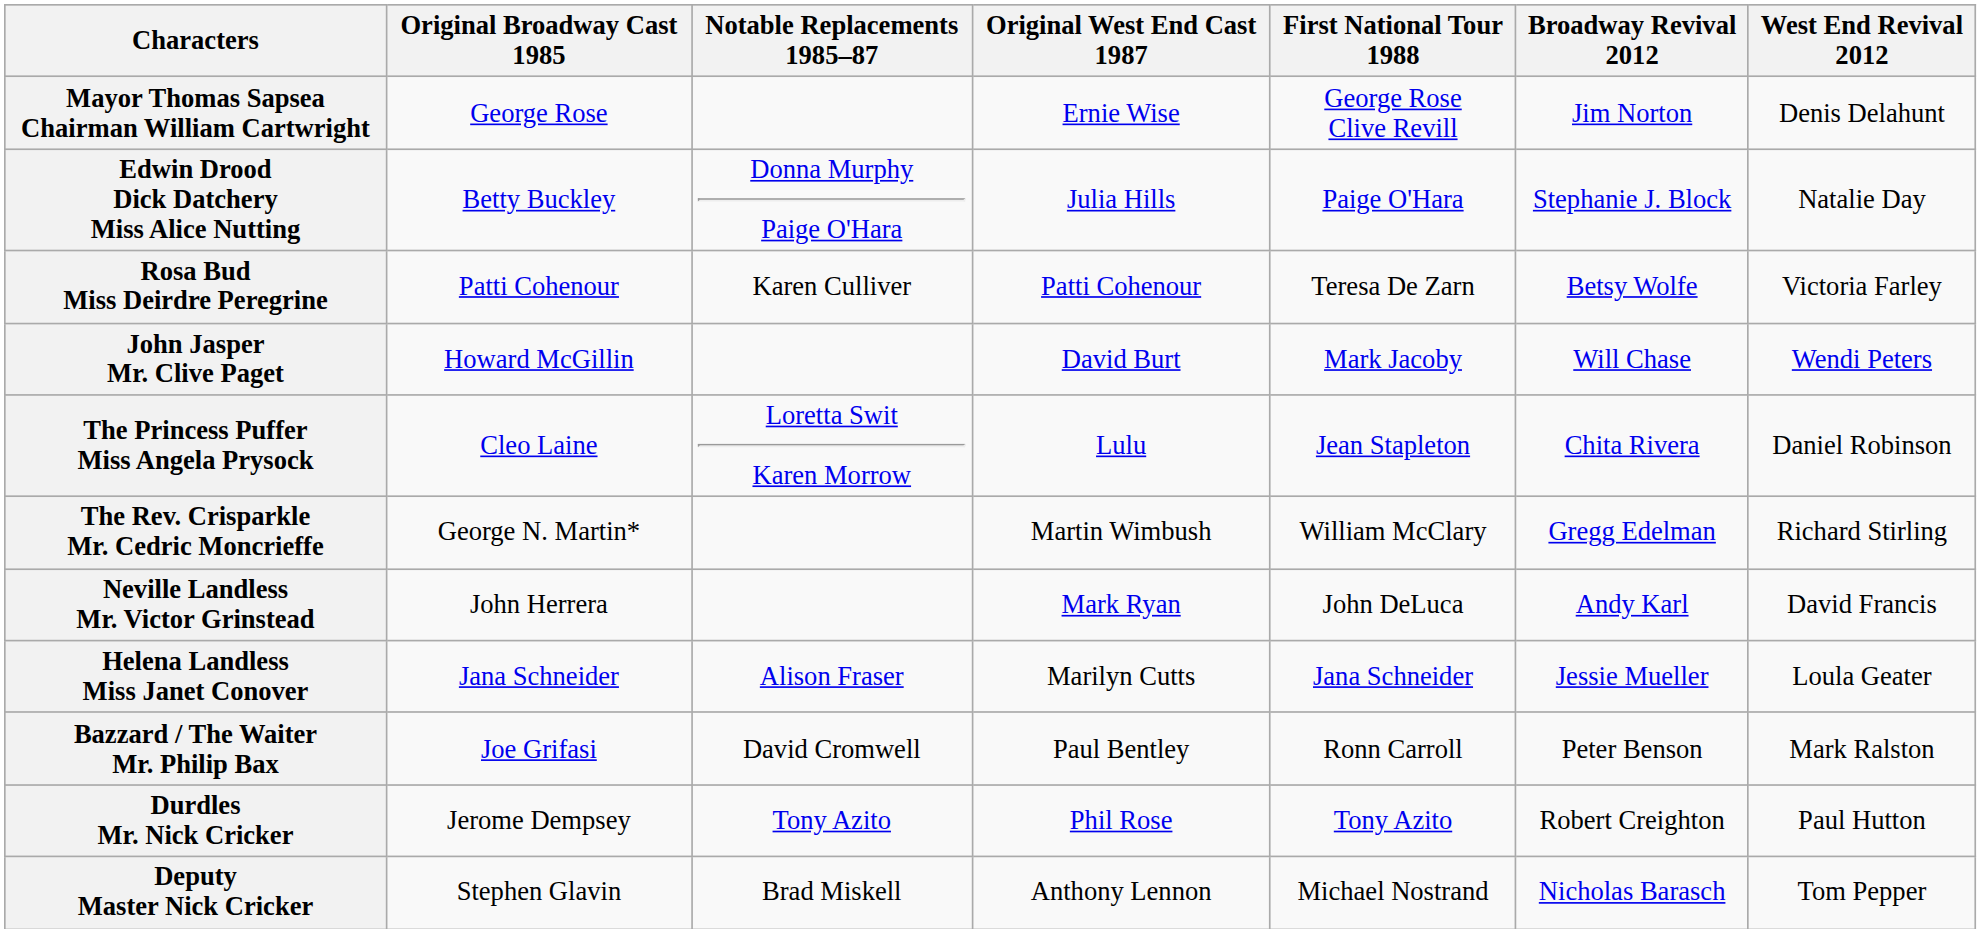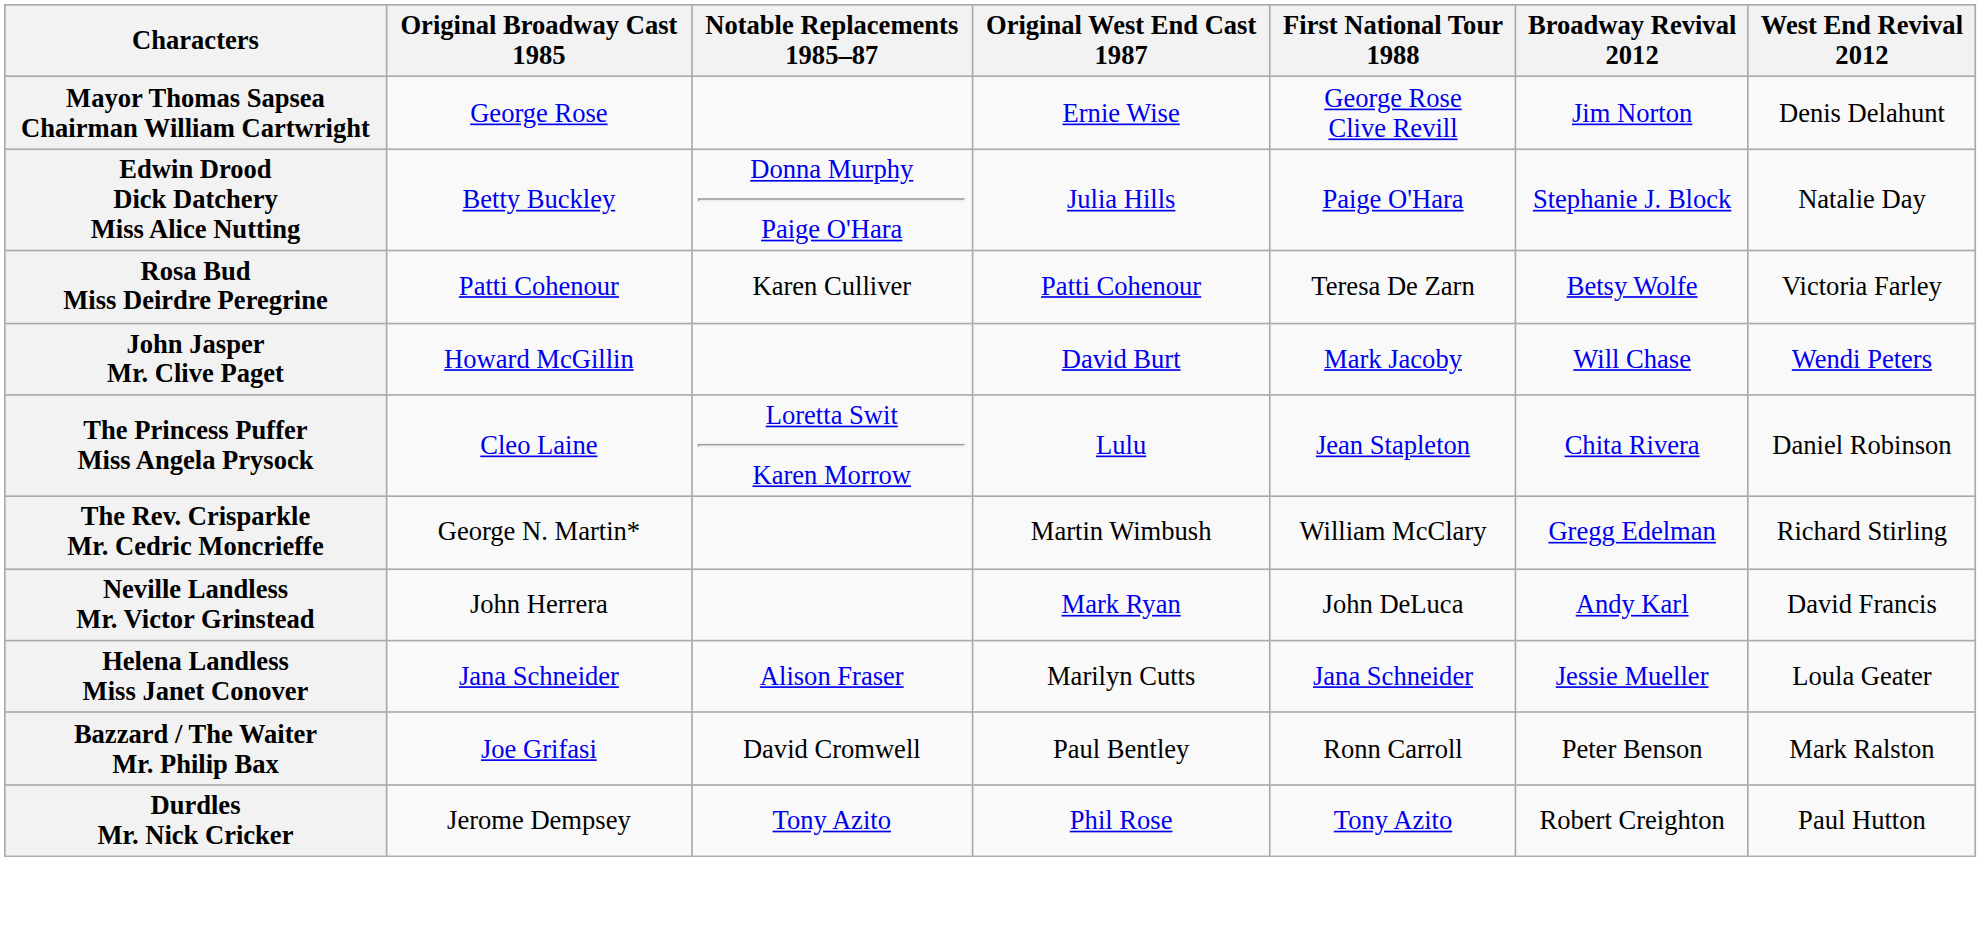- row: Deputy Master Nick Cricker | Stephen Glavin | Brad Miskell | Anthony Lennon | Michael Nostrand | Nicholas Barasch | Tom Pepper
